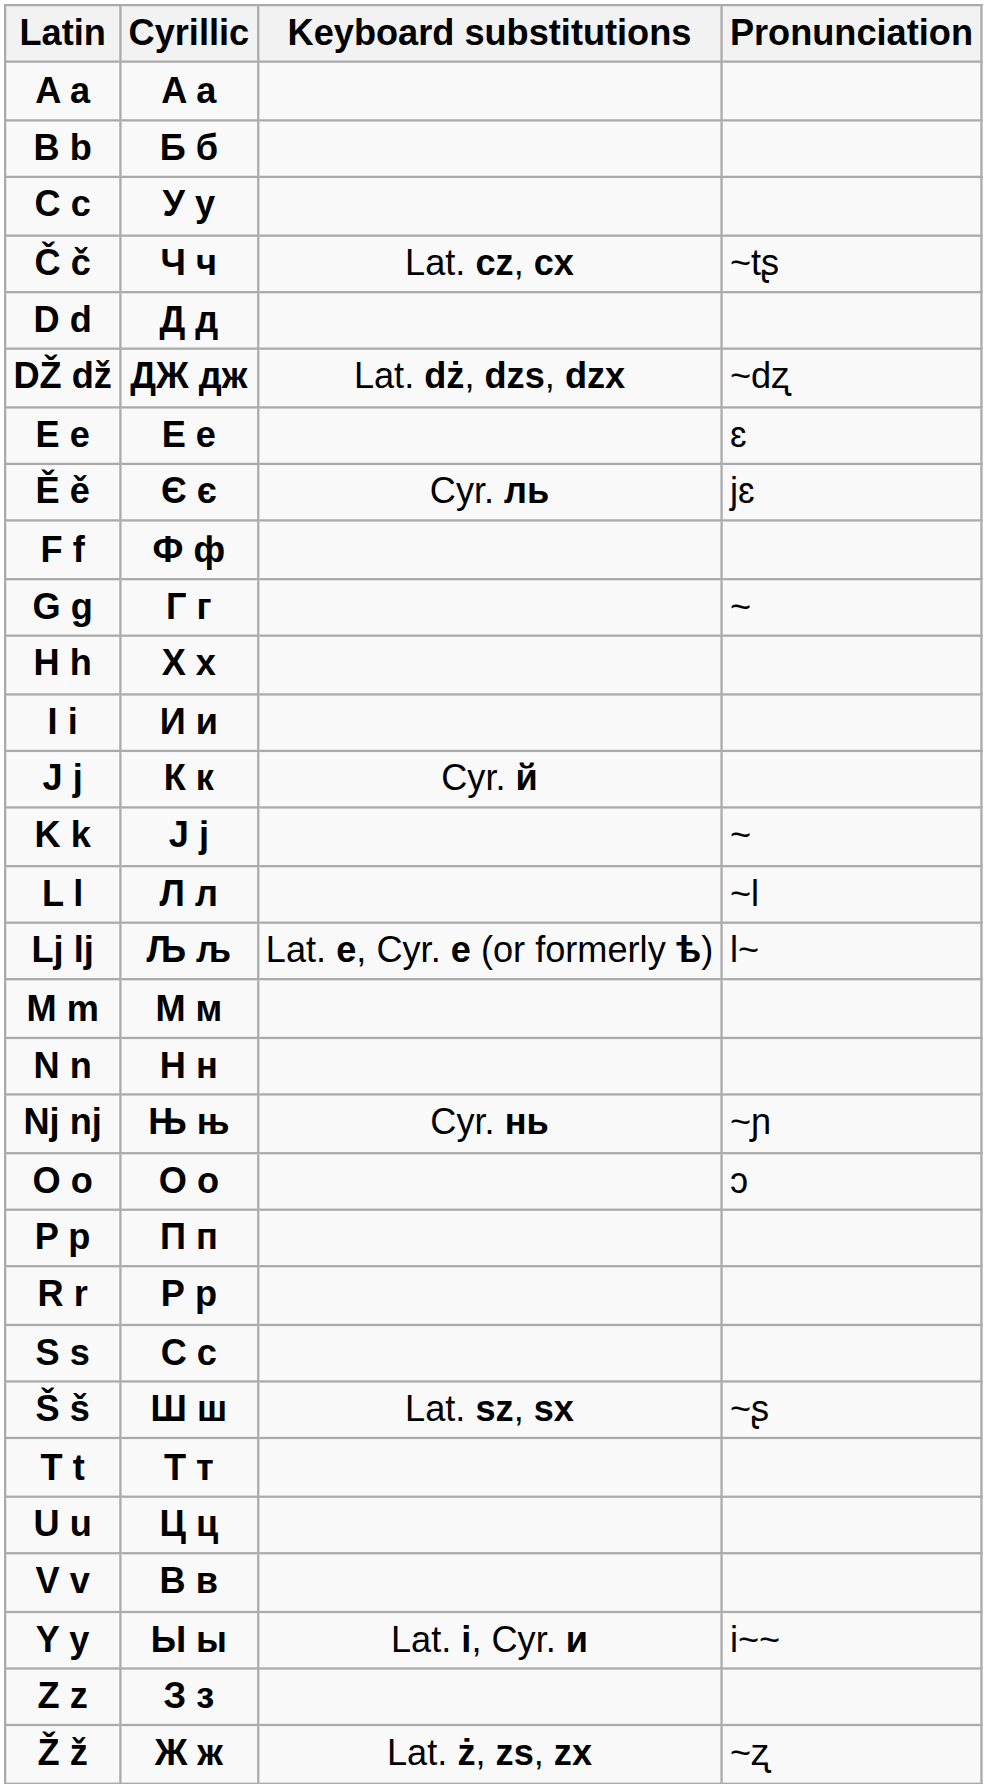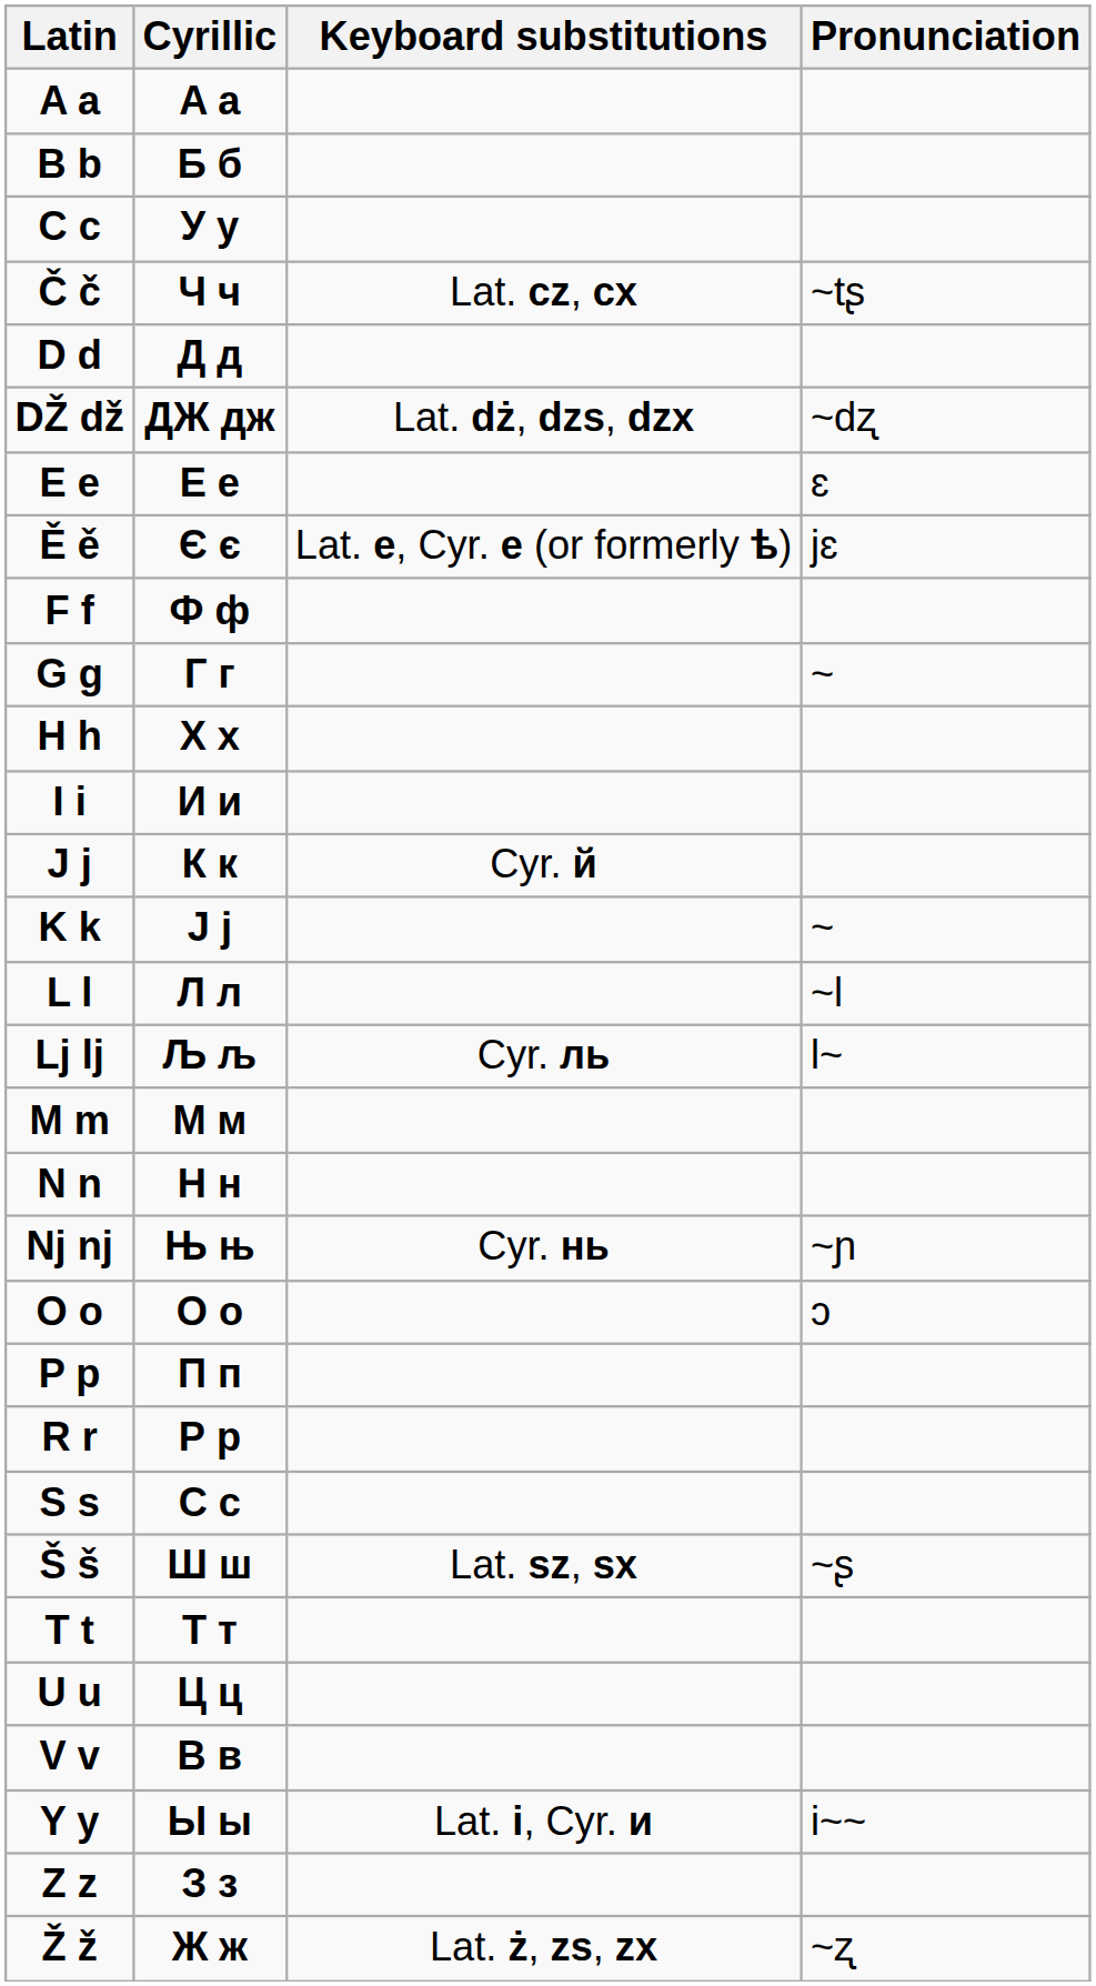Ě ě | Keyboard substitutions: Cyr. ль -> Lat. e, Cyr. е (or formerly ѣ)
Lj lj | Keyboard substitutions: Lat. e, Cyr. е (or formerly ѣ) -> Cyr. ль
